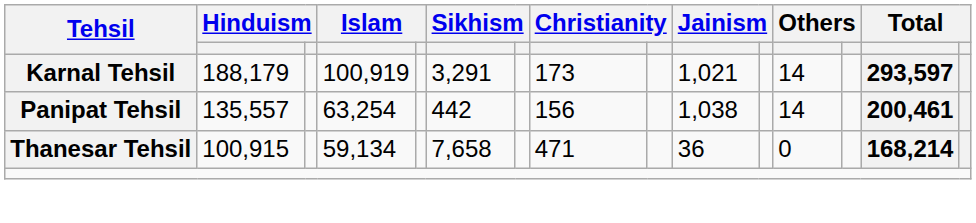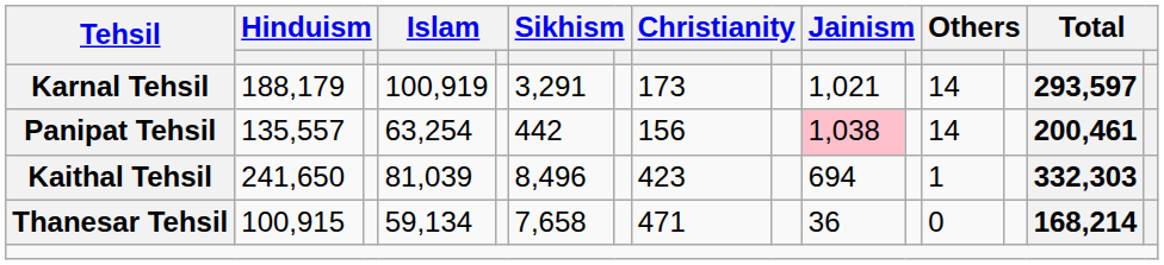Panipat Tehsil | column 10: no background -> pink background
+ row: Kaithal Tehsil | 241,650 | 81,039 | 8,496 | 423 | 694 | 1 | 332,303
